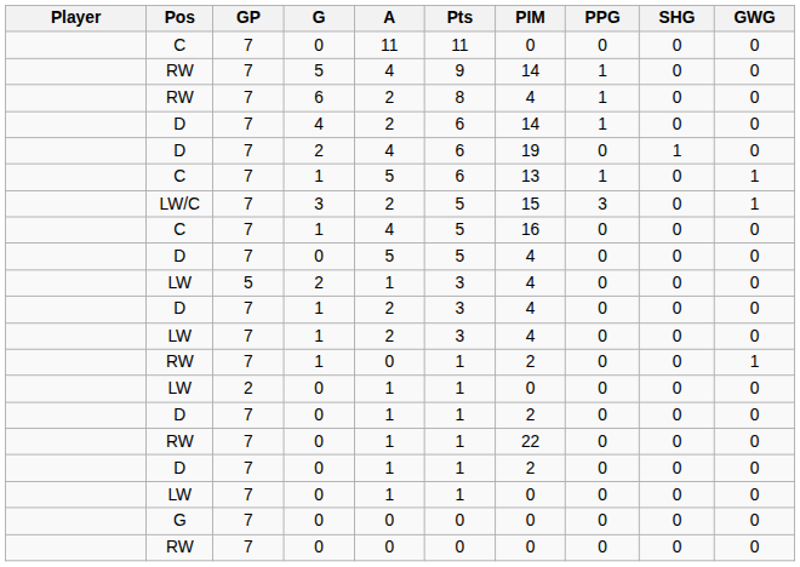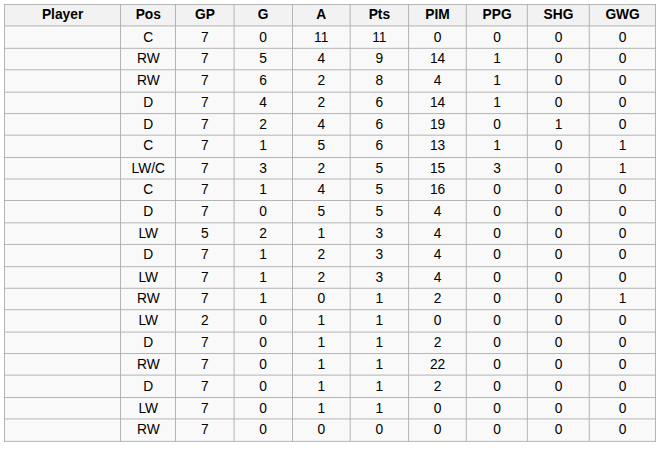- row: G | 7 | 0 | 0 | 0 | 0 | 0 | 0 | 0
